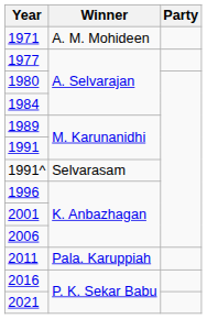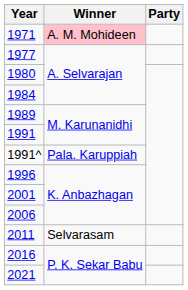1971 | Winner: no background -> pink background
1991^ | Winner: Selvarasam -> Pala. Karuppiah
2011 | Winner: Pala. Karuppiah -> Selvarasam
